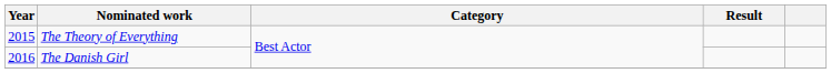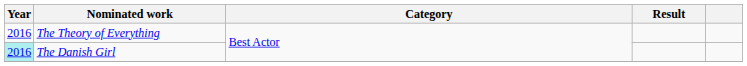The Theory of Everything | Year: 2015 -> 2016
The Danish Girl | Year: no background -> paleturquoise background
